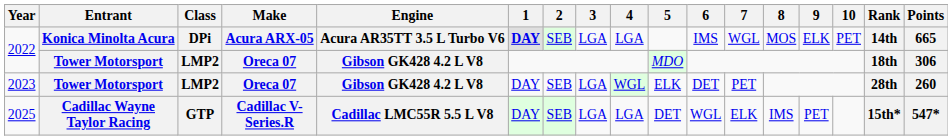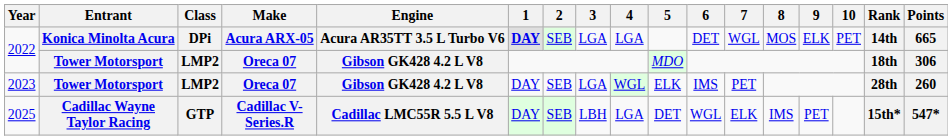2022 / Konica Minolta Acura | 6: IMS -> DET
2023 | 6: DET -> IMS
2025 | 3: LGA -> LBH
